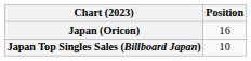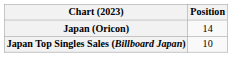Japan (Oricon) | Position: 16 -> 14
